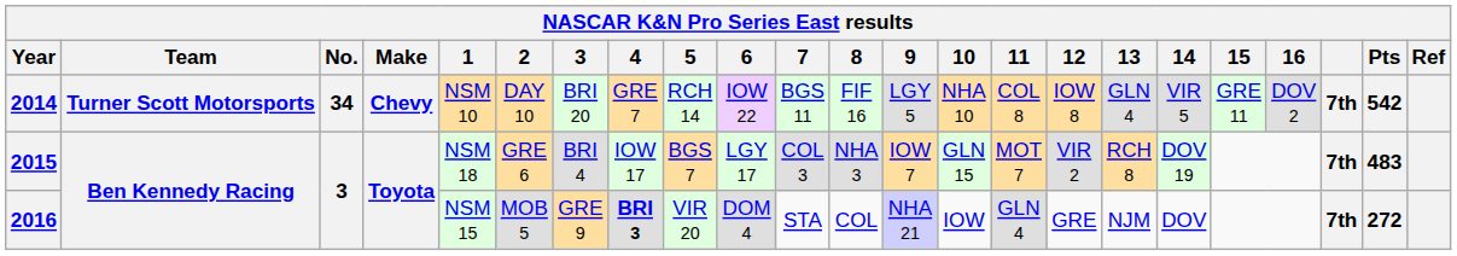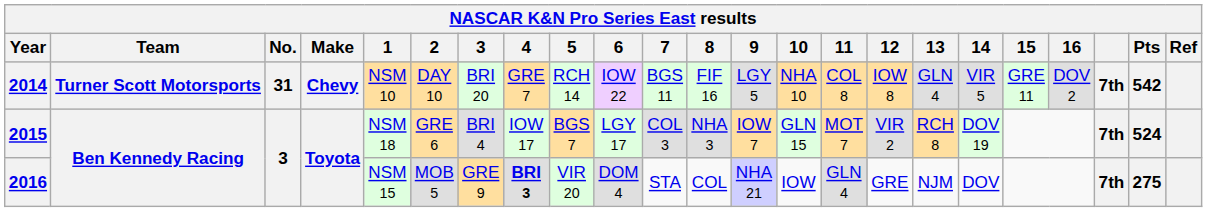2014 | No.: 34 -> 31
2015 | Pts: 483 -> 524
2016 | Pts: 272 -> 275
